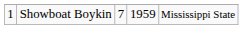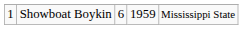Showboat Boykin | column 3: 7 -> 6
